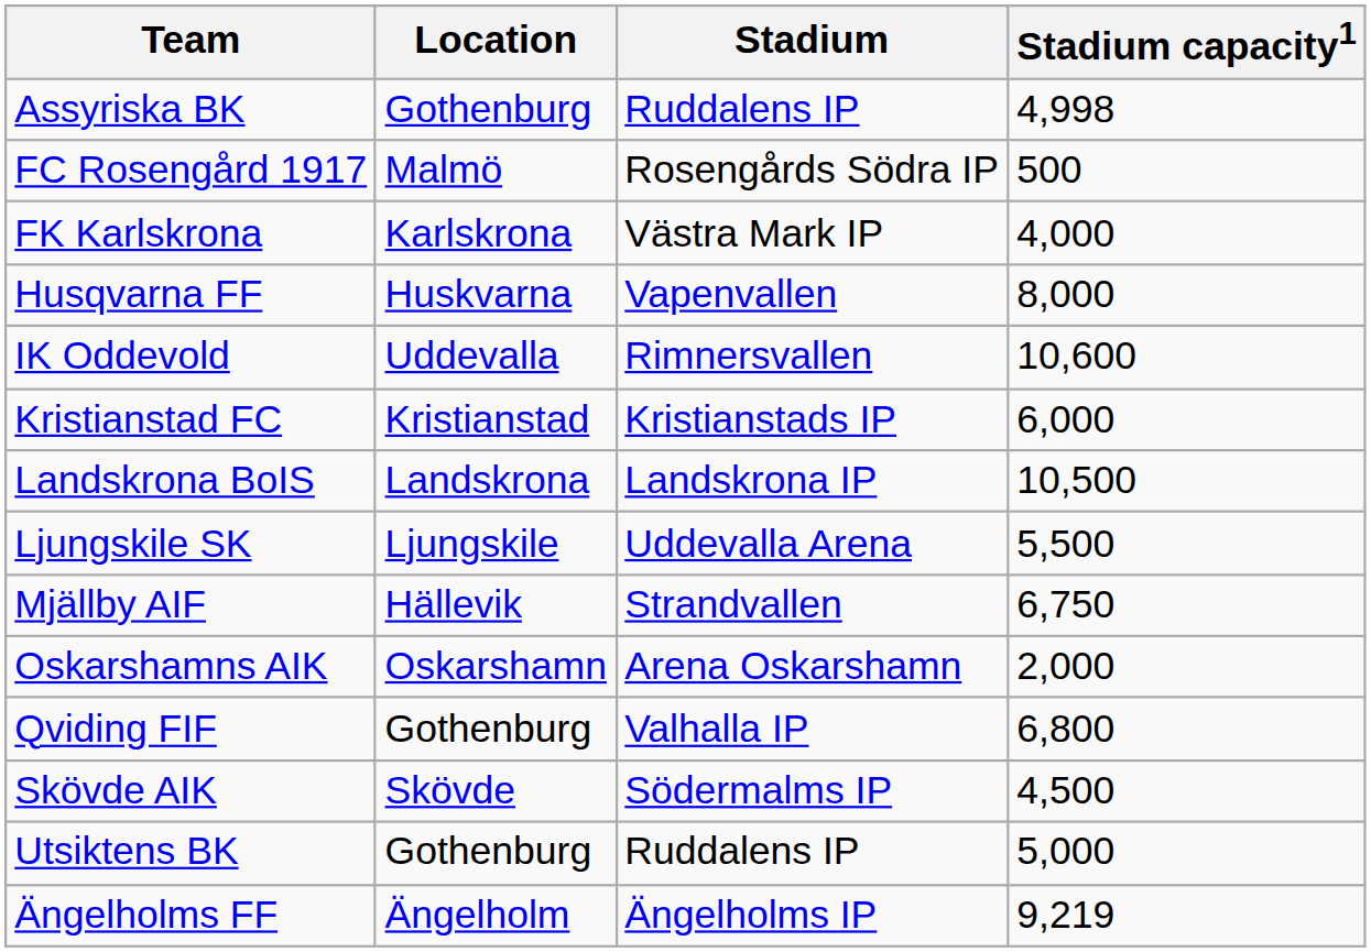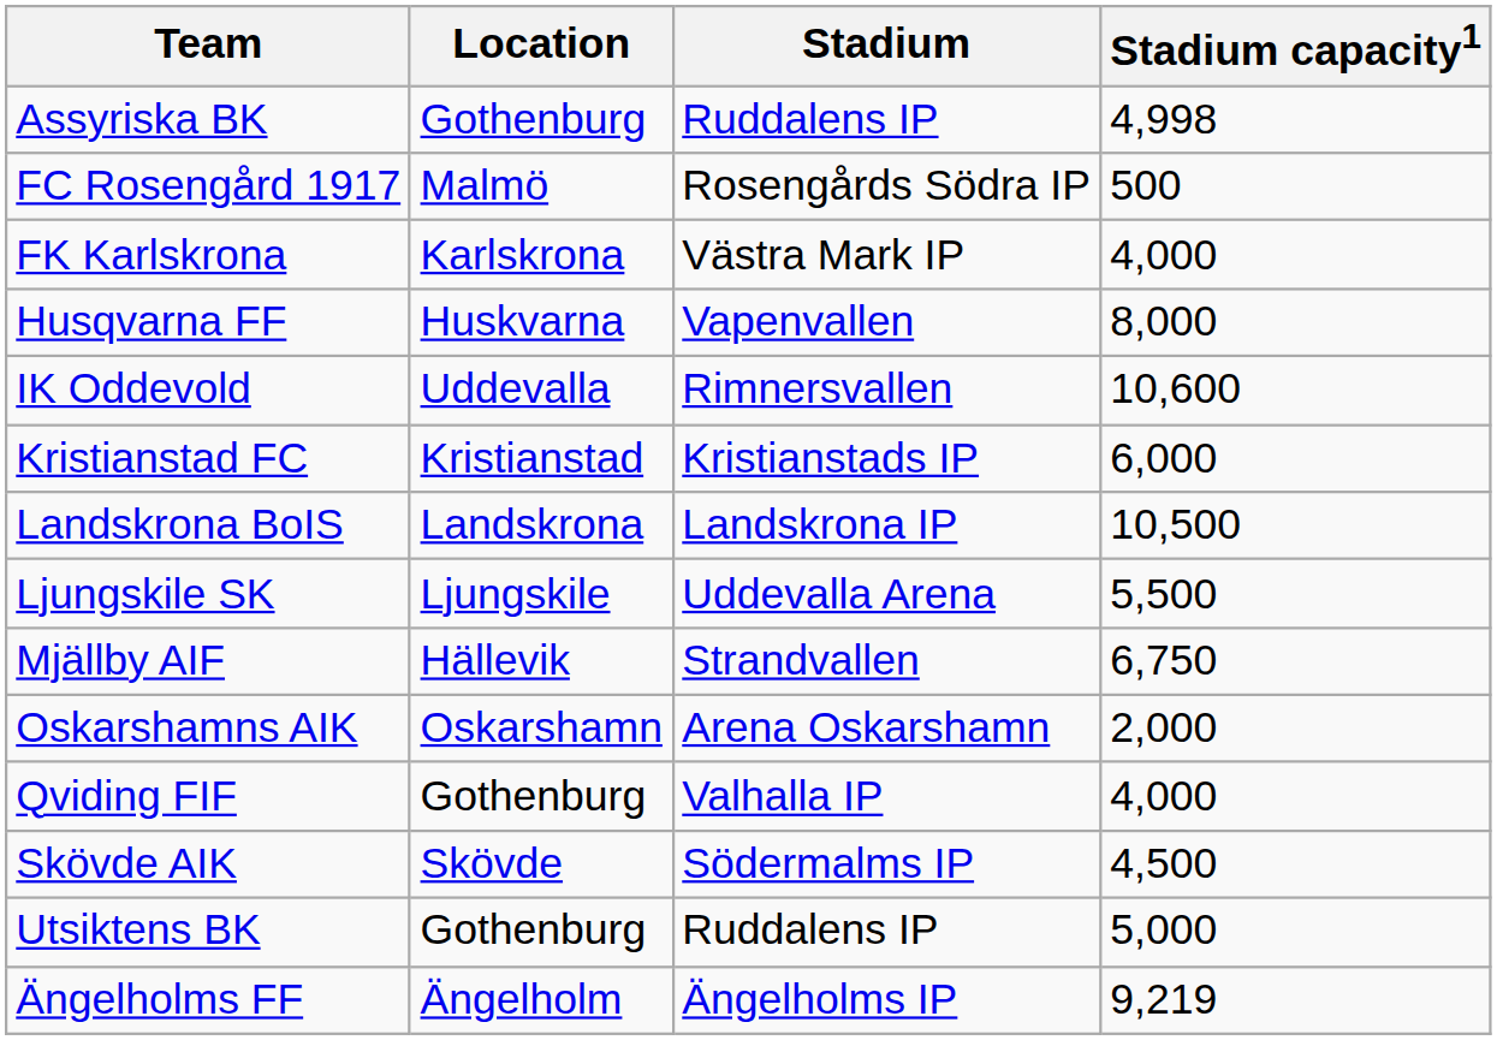Qviding FIF | Stadium capacity1: 6,800 -> 4,000
